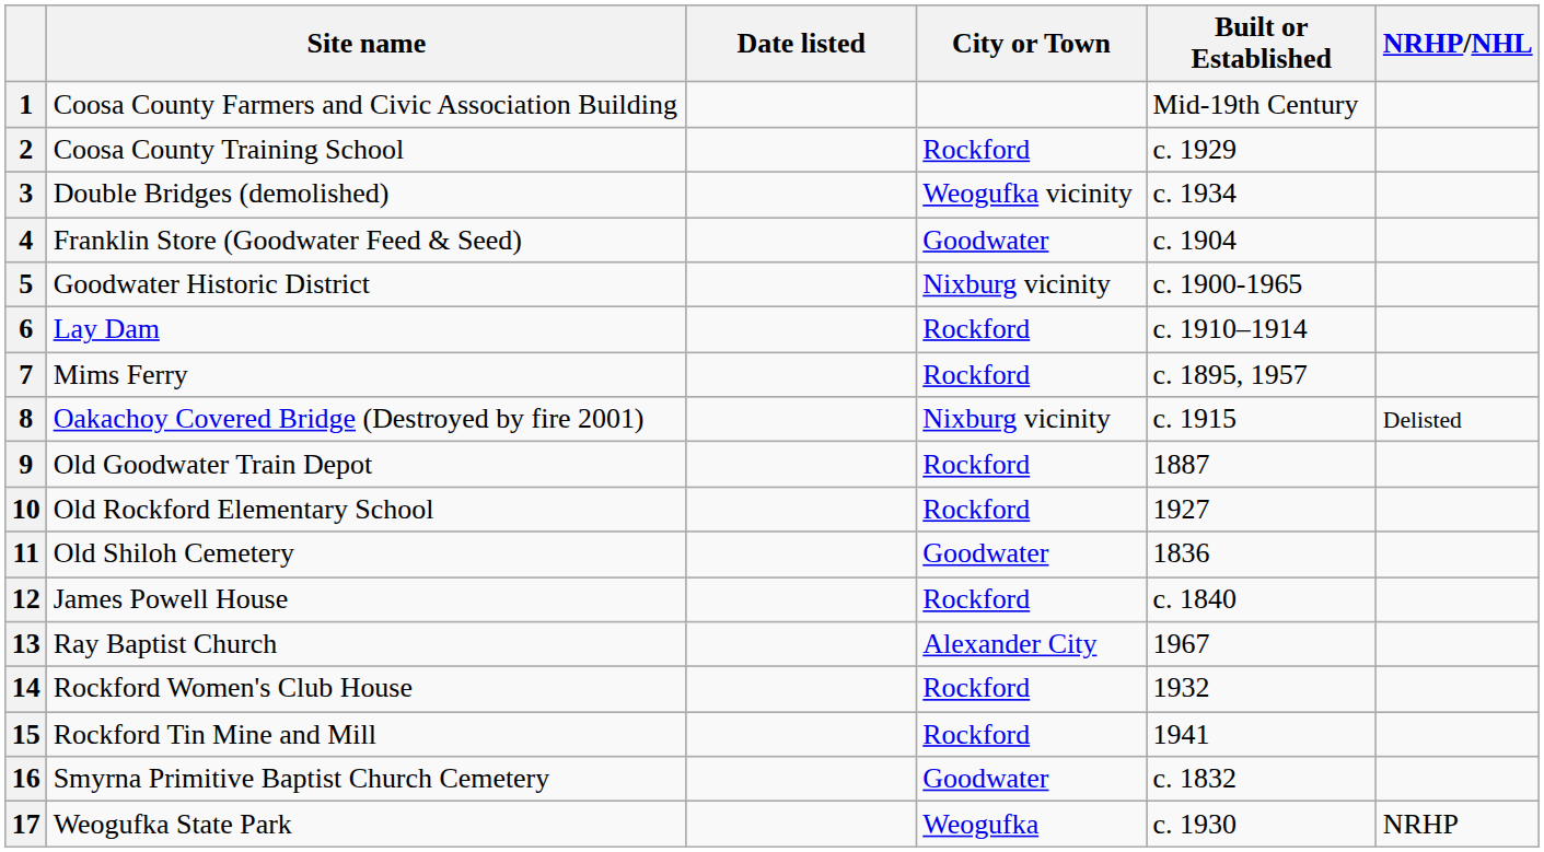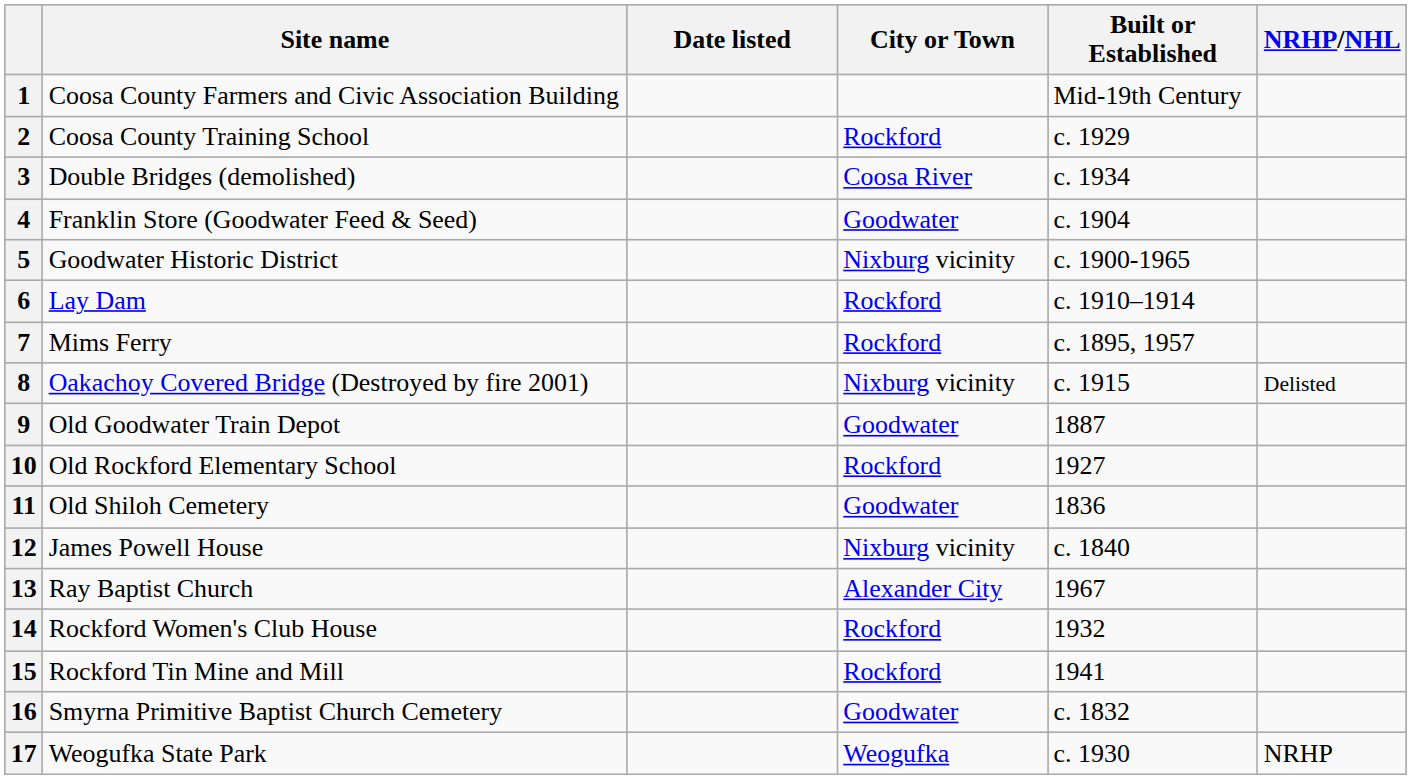3 | City or Town: Weogufka vicinity -> Coosa River
9 | City or Town: Rockford -> Goodwater
12 | City or Town: Rockford -> Nixburg vicinity
